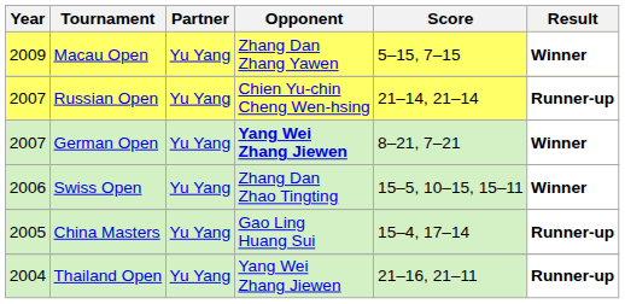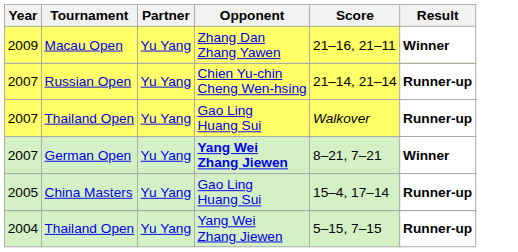Macau Open | Score: 5–15, 7–15 -> 21–16, 21–11
+ row: 2007 | Thailand Open | Yu Yang | Gao Ling Huang Sui | Walkover | Runner-up
- row: 2006 | Swiss Open | Yu Yang | Zhang Dan Zhao Tingting | 15–5, 10–15, 15–11 | Winner
2004 / Thailand Open | Score: 21–16, 21–11 -> 5–15, 7–15
